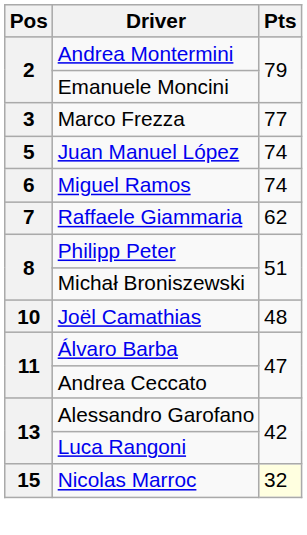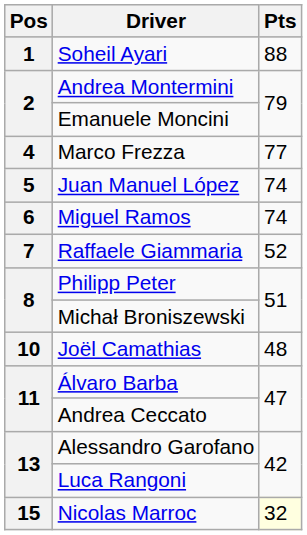+ row: 1 | Soheil Ayari | 88
Marco Frezza | Pos: 3 -> 4
Raffaele Giammaria | Pts: 62 -> 52
